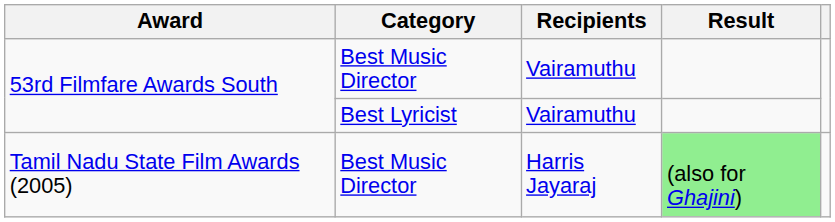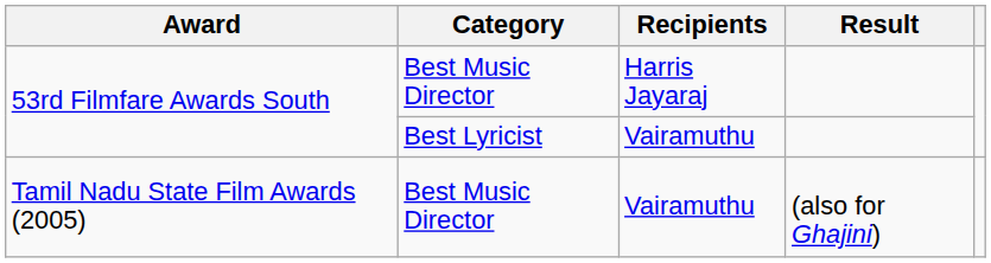53rd Filmfare Awards South / Best Music Director | Recipients: Vairamuthu -> Harris Jayaraj
Tamil Nadu State Film Awards (2005) | Recipients: Harris Jayaraj -> Vairamuthu
Tamil Nadu State Film Awards (2005) | Result: lightgreen background -> no background
